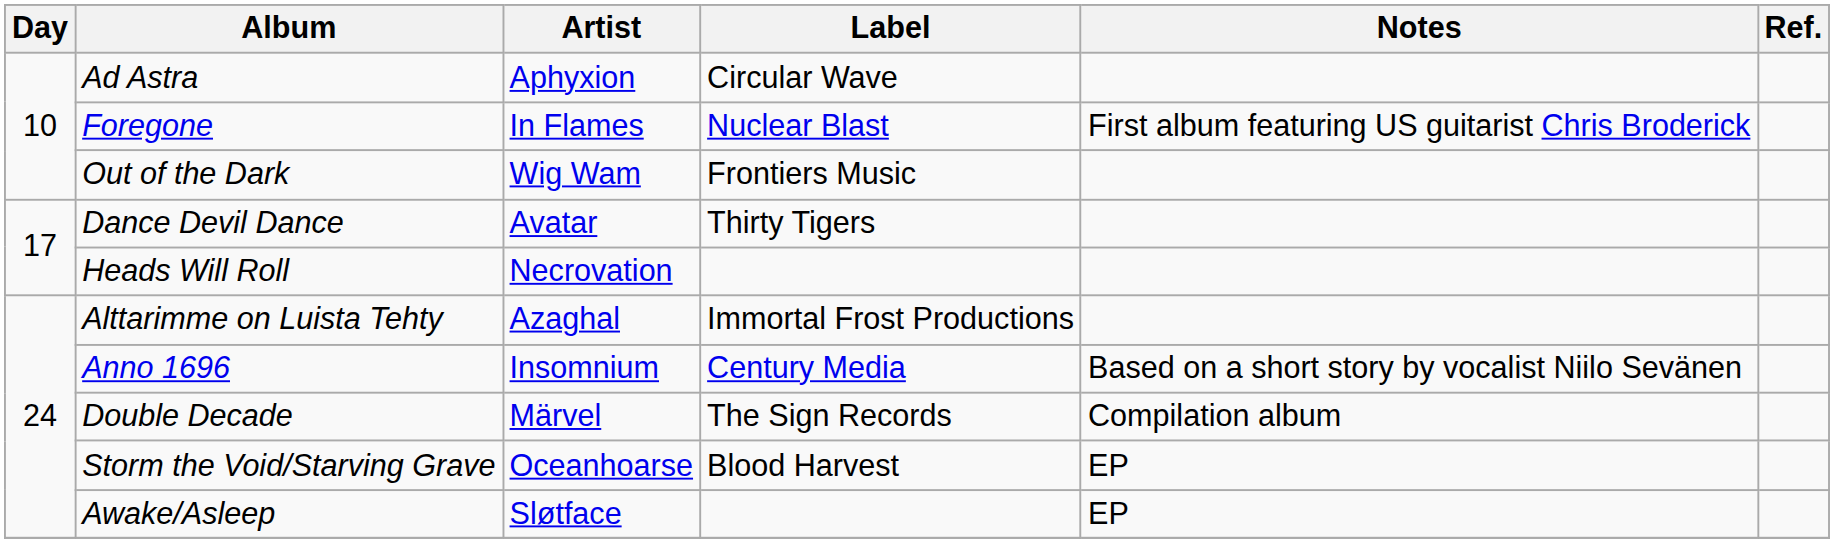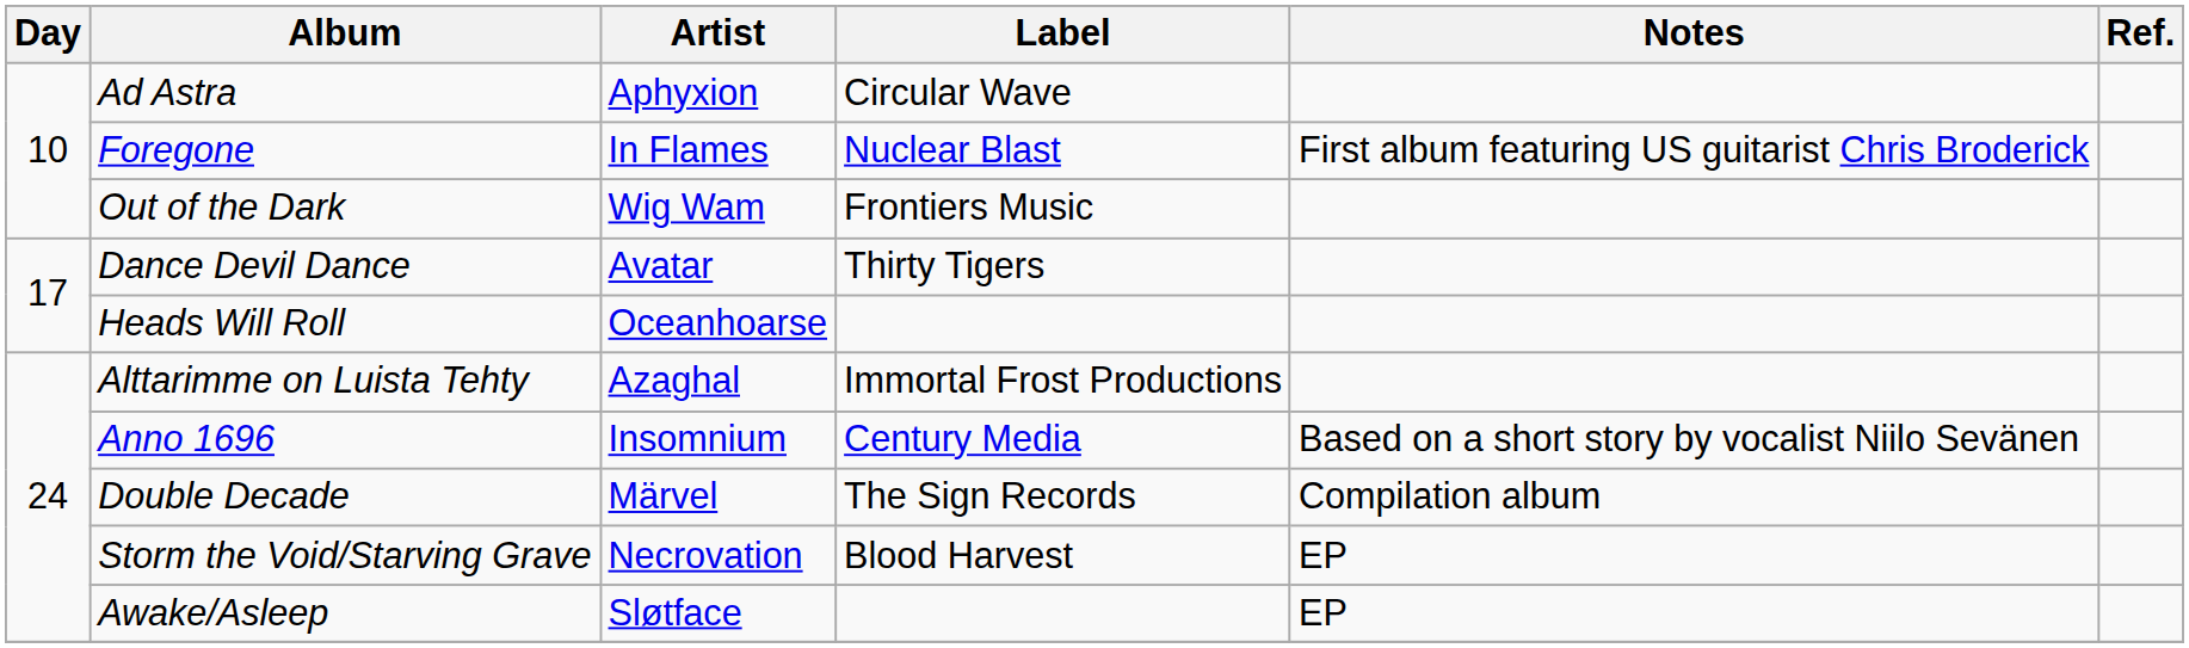Heads Will Roll | Artist: Necrovation -> Oceanhoarse
Storm the Void/Starving Grave | Artist: Oceanhoarse -> Necrovation
